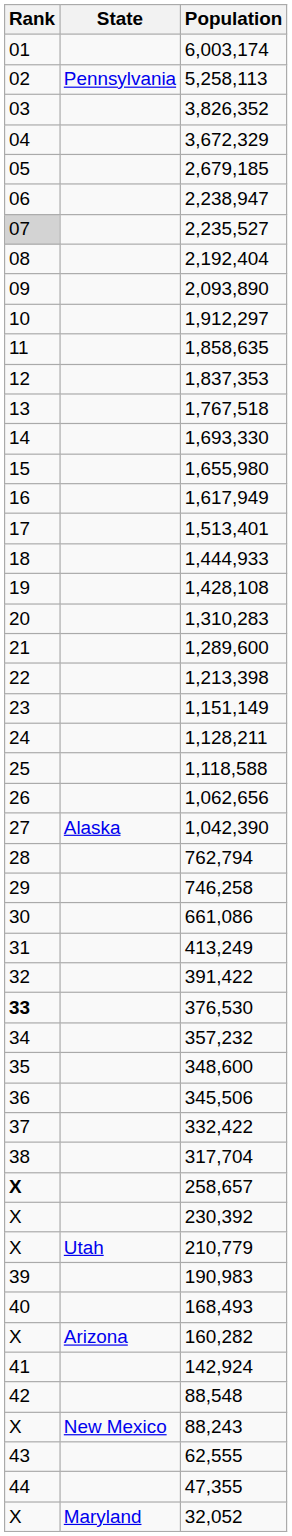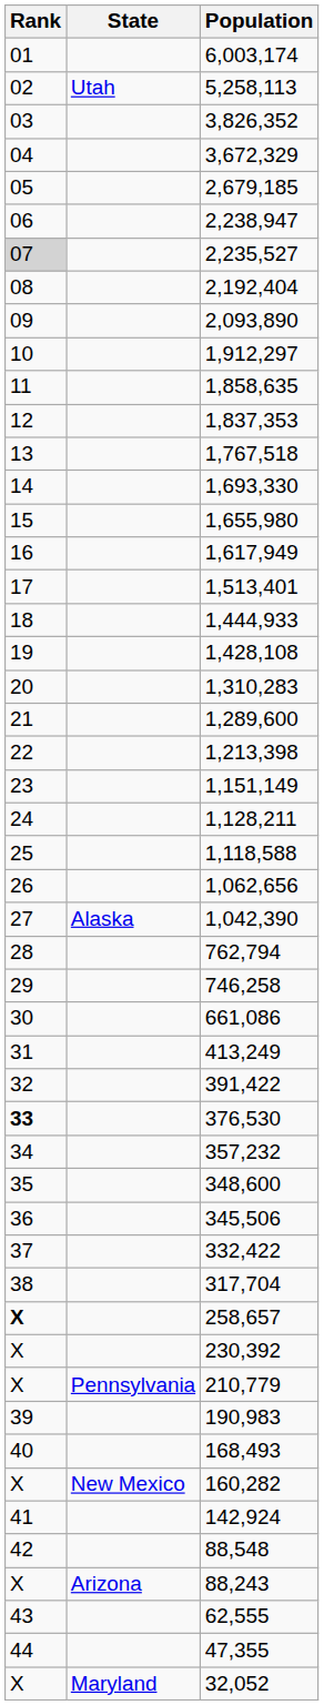5,258,113 | State: Pennsylvania -> Utah
210,779 | State: Utah -> Pennsylvania
160,282 | State: Arizona -> New Mexico
88,243 | State: New Mexico -> Arizona
